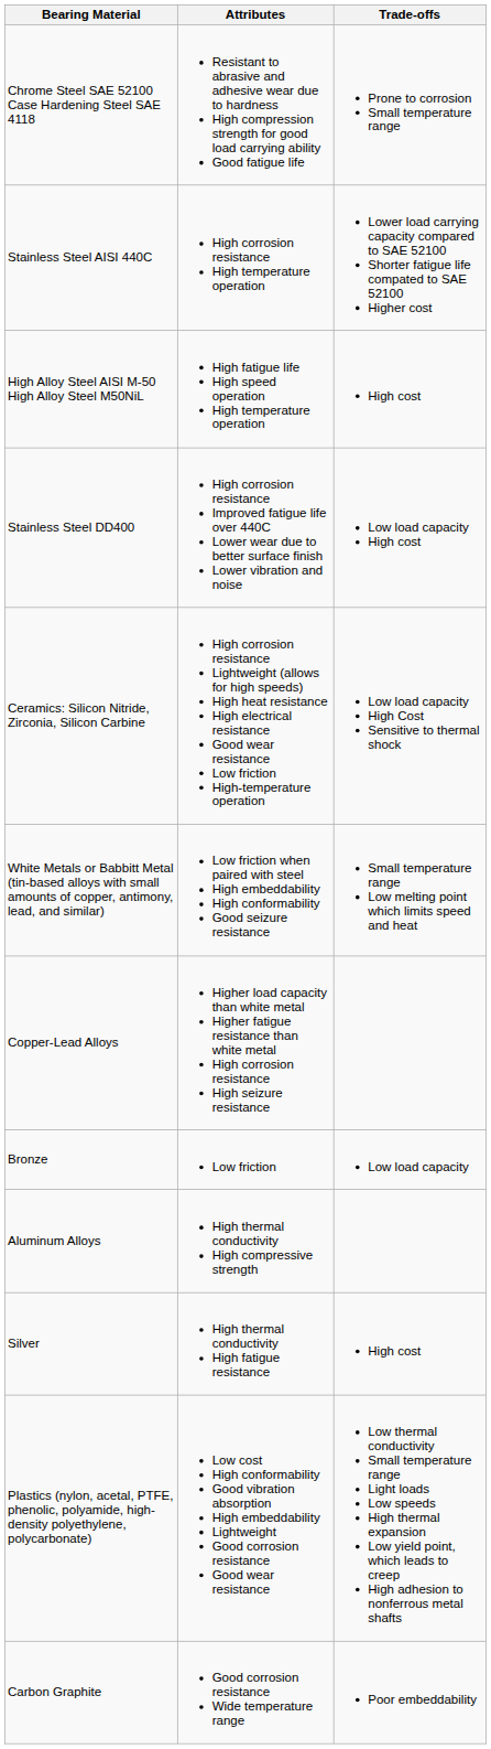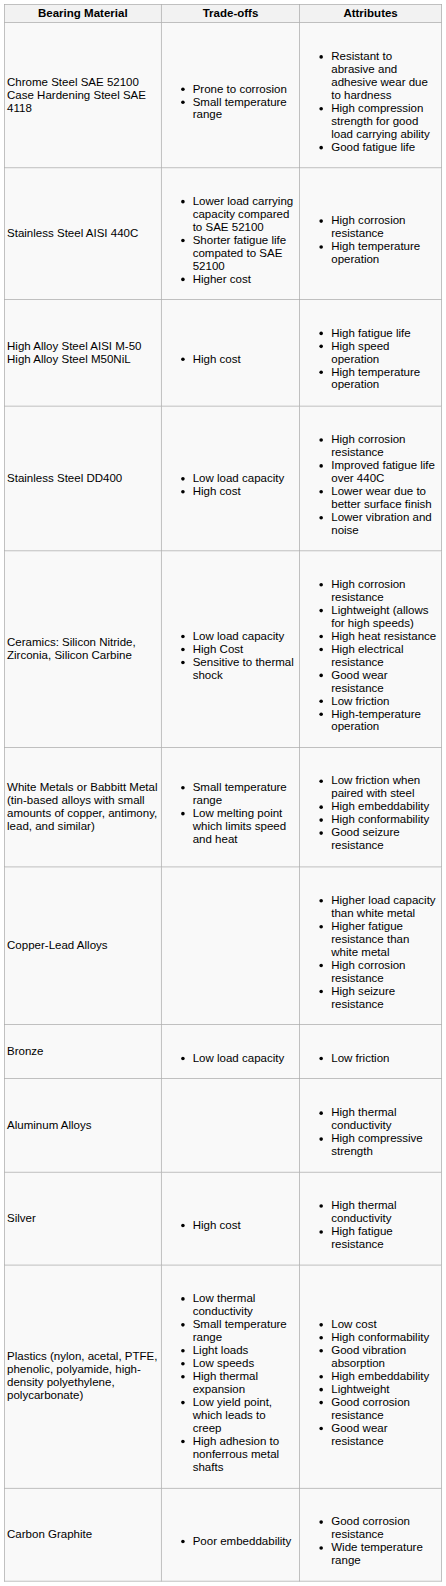columns swapped: Attributes <-> Trade-offs
